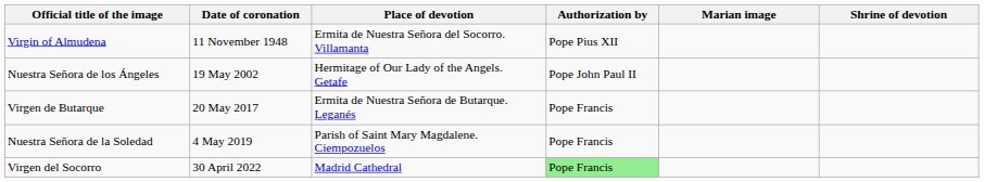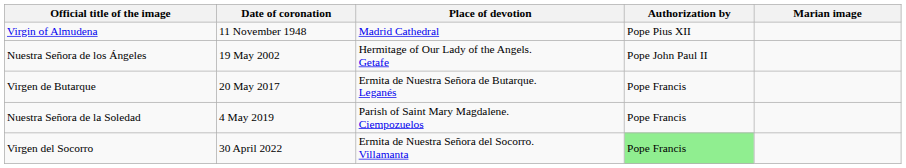- column: Shrine of devotion
Virgin of Almudena | Place of devotion: Ermita de Nuestra Señora del Socorro. Villamanta -> Madrid Cathedral
Virgen del Socorro | Place of devotion: Madrid Cathedral -> Ermita de Nuestra Señora del Socorro. Villamanta
